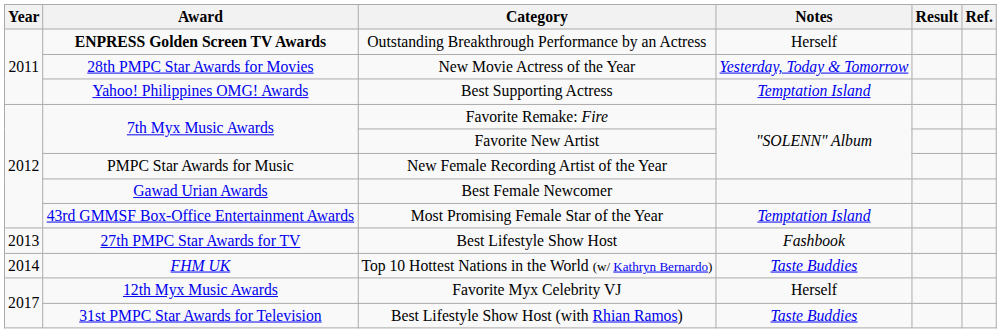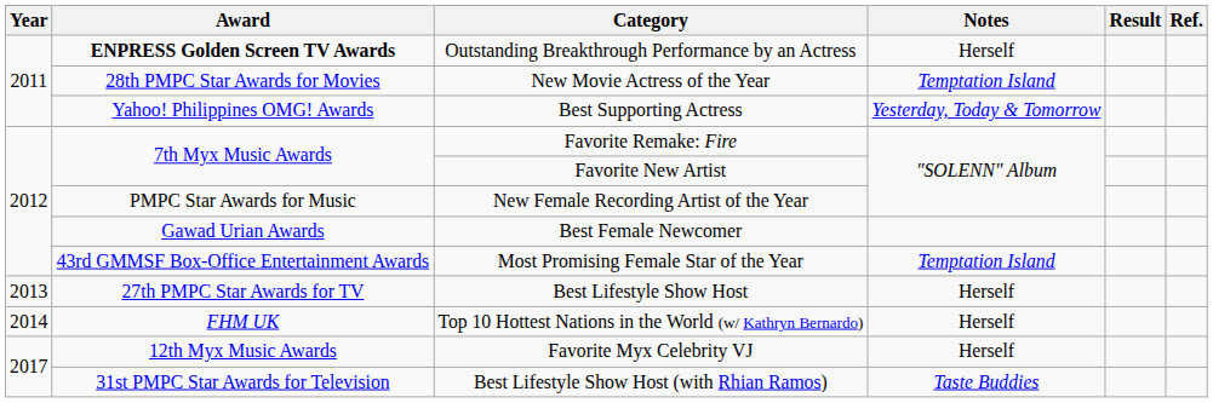New Movie Actress of the Year | Notes: Yesterday, Today & Tomorrow -> Temptation Island
Best Supporting Actress | Notes: Temptation Island -> Yesterday, Today & Tomorrow
Best Lifestyle Show Host | Notes: Fashbook -> Herself
Top 10 Hottest Nations in the World (w/ Kathryn Bernardo) | Notes: Taste Buddies -> Herself
